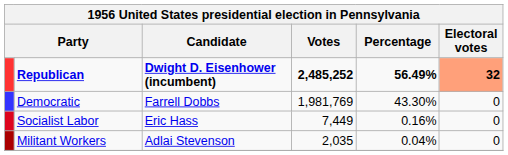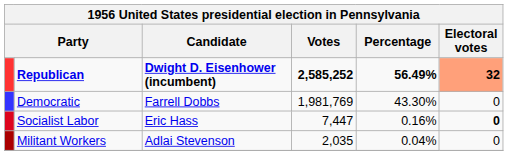Republican | Votes: 2,485,252 -> 2,585,252
Socialist Labor | Votes: 7,449 -> 7,447
Socialist Labor | Electoral votes: normal -> bold
